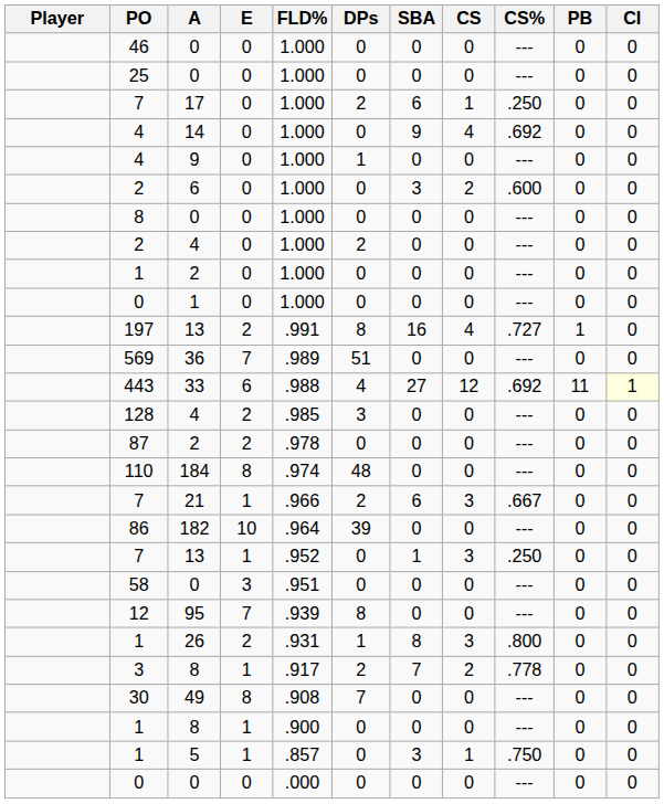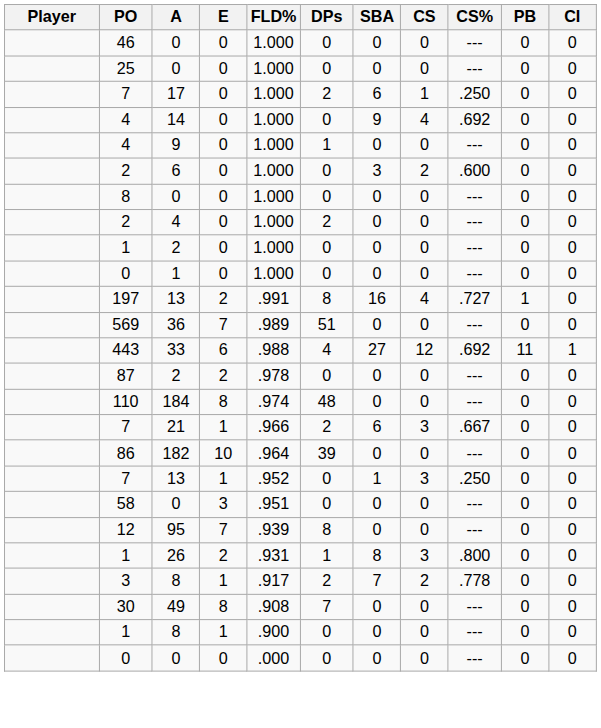443 | CI: lightyellow background -> no background
- row: 128 | 4 | 2 | .985 | 3 | 0 | 0 | --- | 0 | 0
- row: 1 | 5 | 1 | .857 | 0 | 3 | 1 | .750 | 0 | 0
